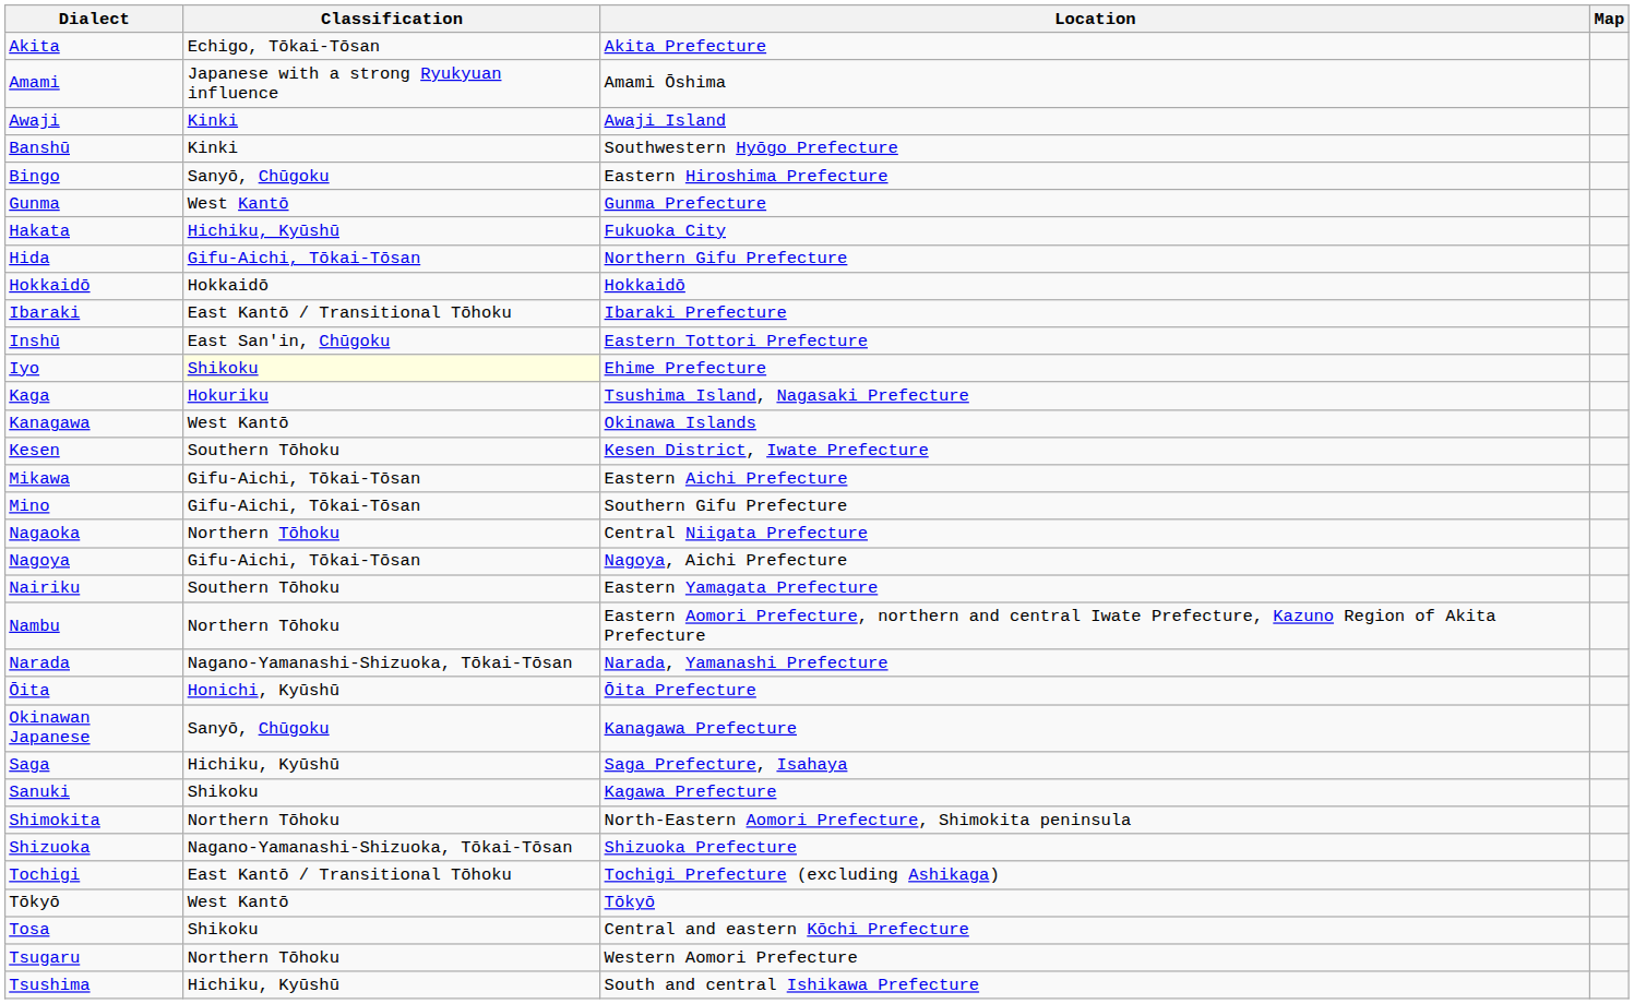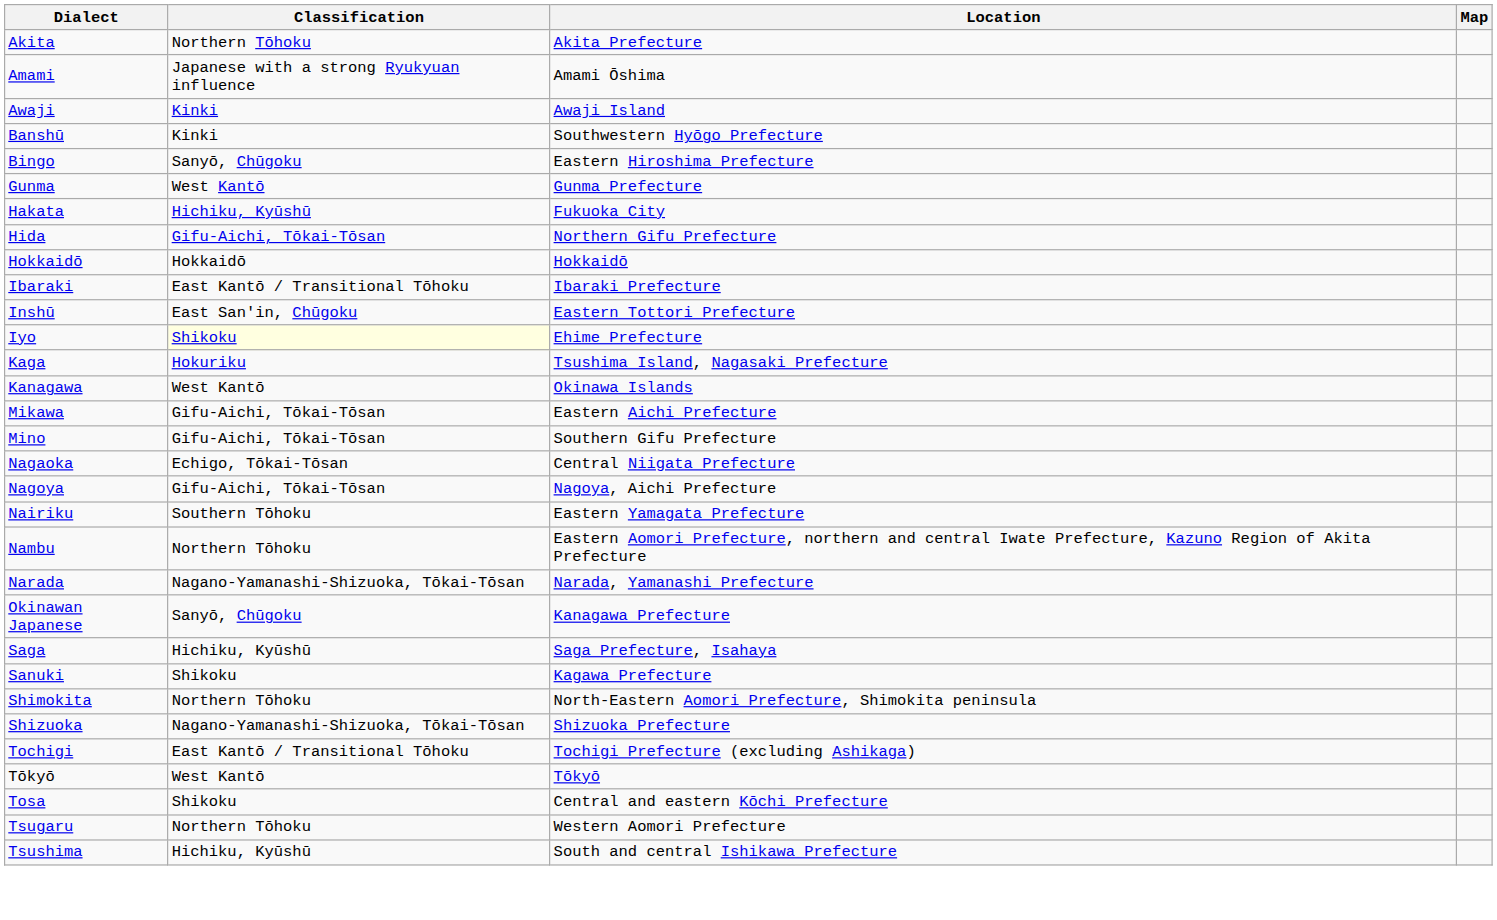Akita | Classification: Echigo, Tōkai-Tōsan -> Northern Tōhoku
- row: Kesen | Southern Tōhoku | Kesen District, Iwate Prefecture
Nagaoka | Classification: Northern Tōhoku -> Echigo, Tōkai-Tōsan
- row: Ōita | Honichi, Kyūshū | Ōita Prefecture
